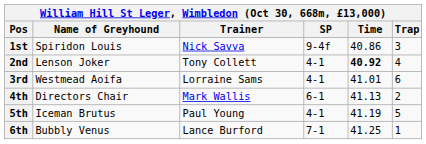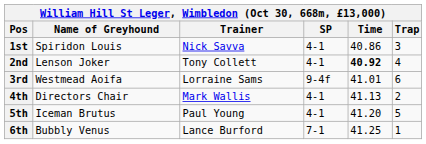1st | SP: 9-4f -> 4-1
3rd | SP: 4-1 -> 9-4f
4th | SP: 6-1 -> 4-1
5th | Time: 41.19 -> 41.20
